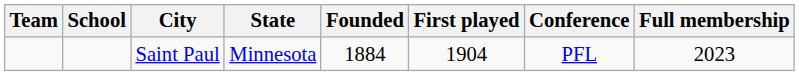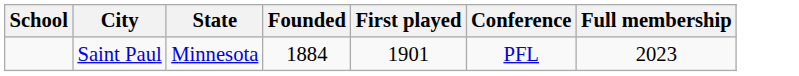- column: Team
Saint Paul | First played: 1904 -> 1901
